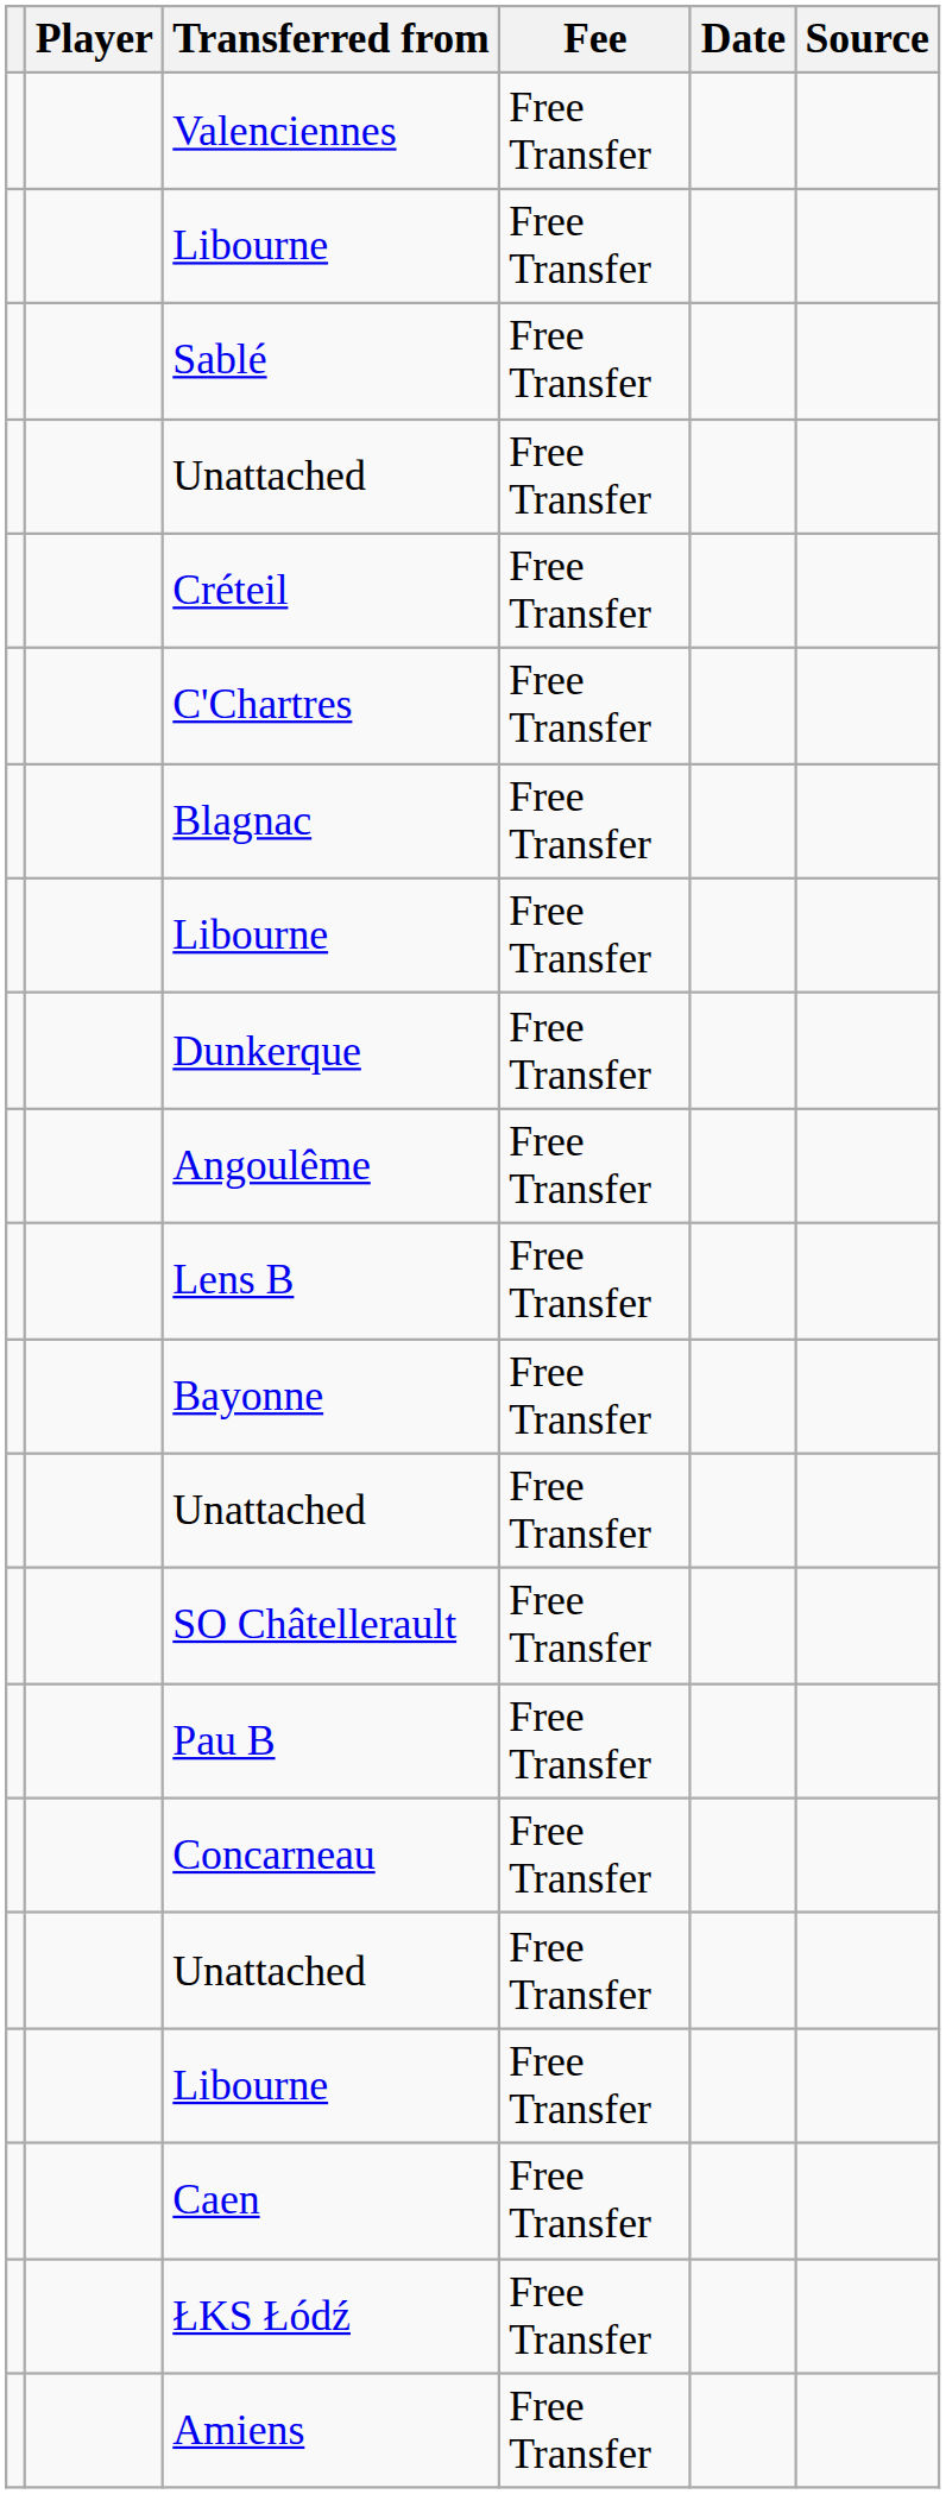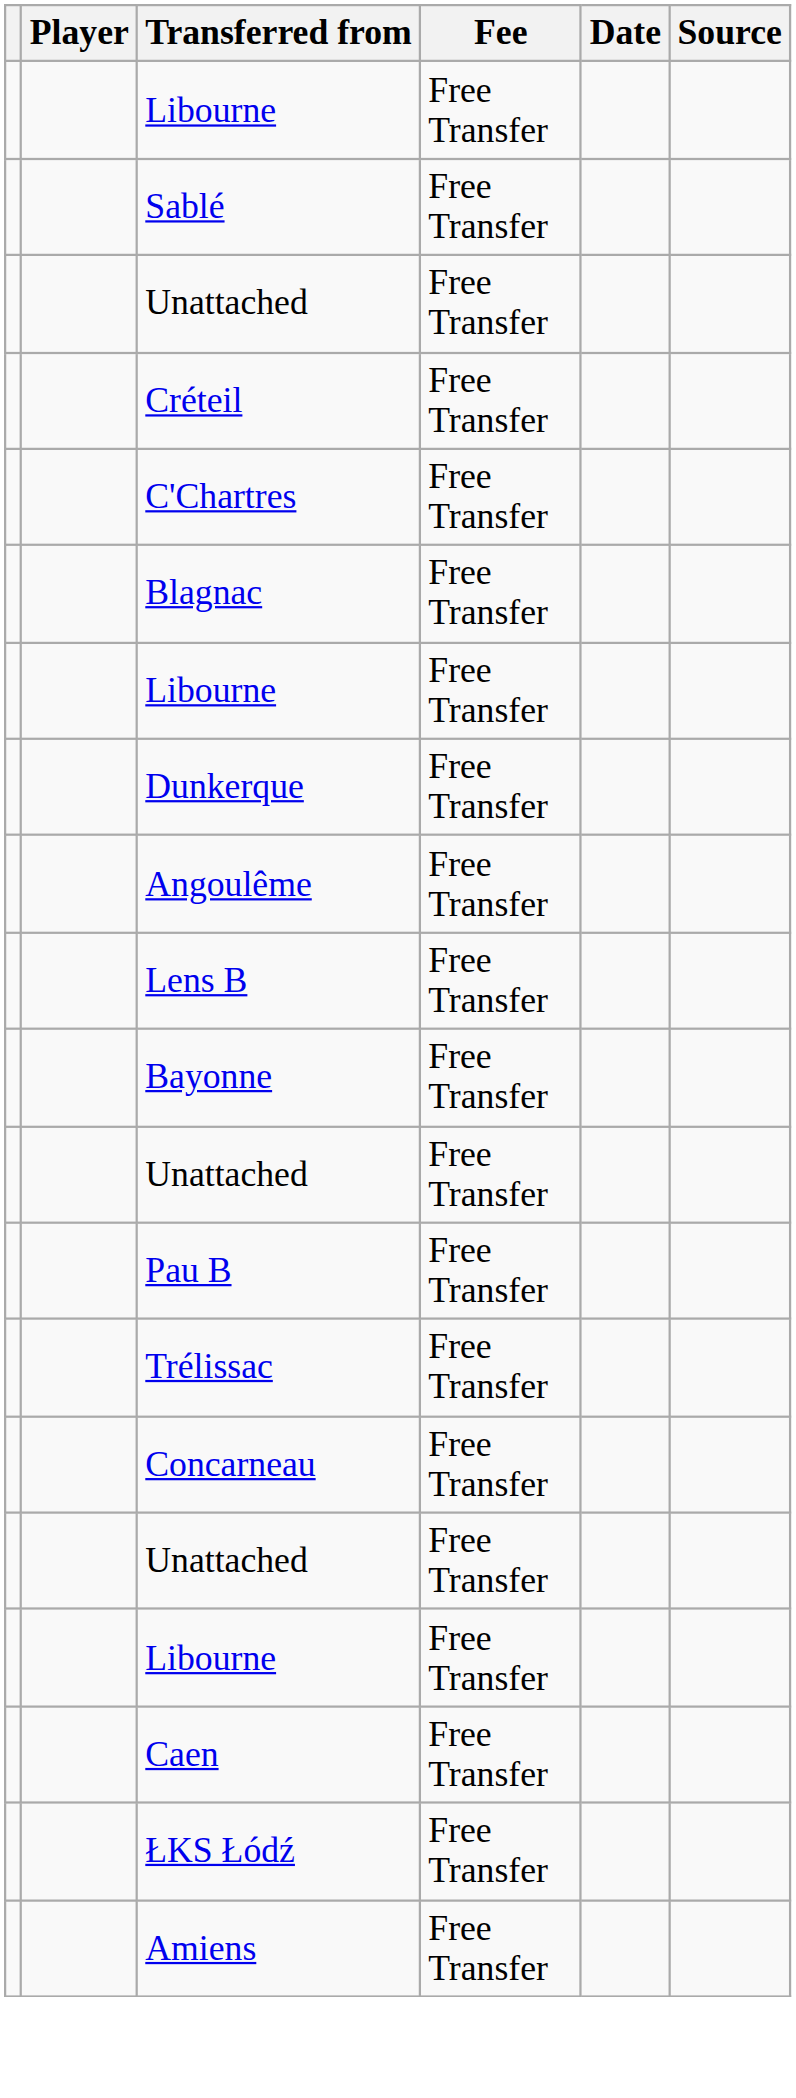- row: Valenciennes | Free Transfer
- row: SO Châtellerault | Free Transfer
+ row: Trélissac | Free Transfer
